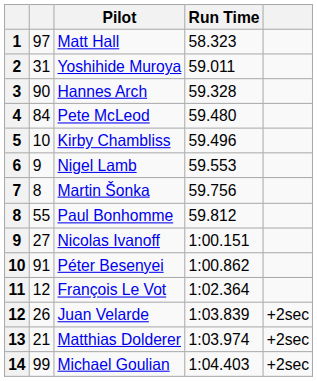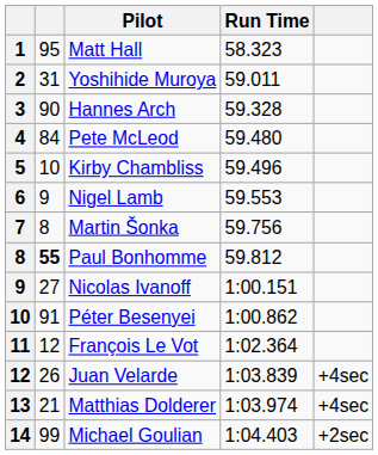Matt Hall | column 2: 97 -> 95
Paul Bonhomme | column 2: normal -> bold
Juan Velarde | column 5: +2sec -> +4sec
Matthias Dolderer | column 5: +2sec -> +4sec
